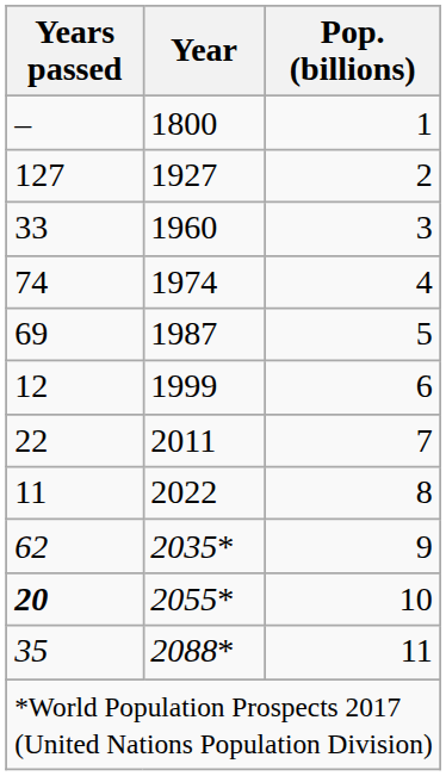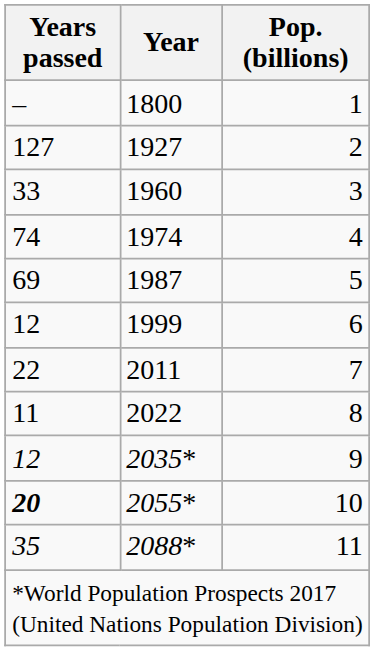2035* | Years passed: 62 -> 12
